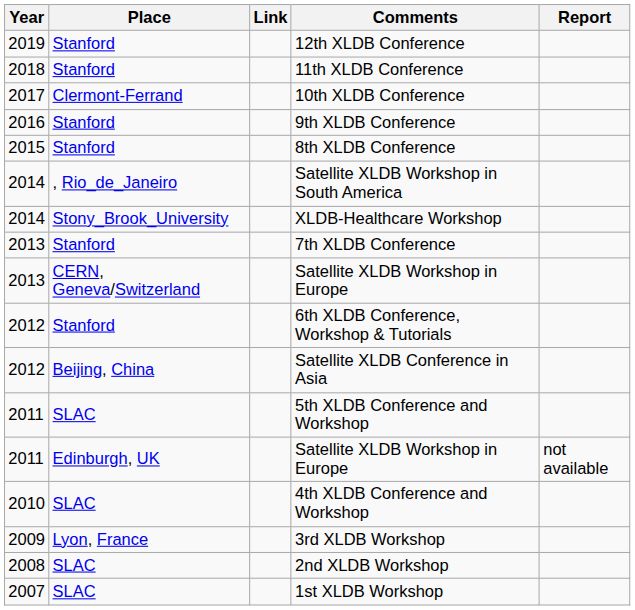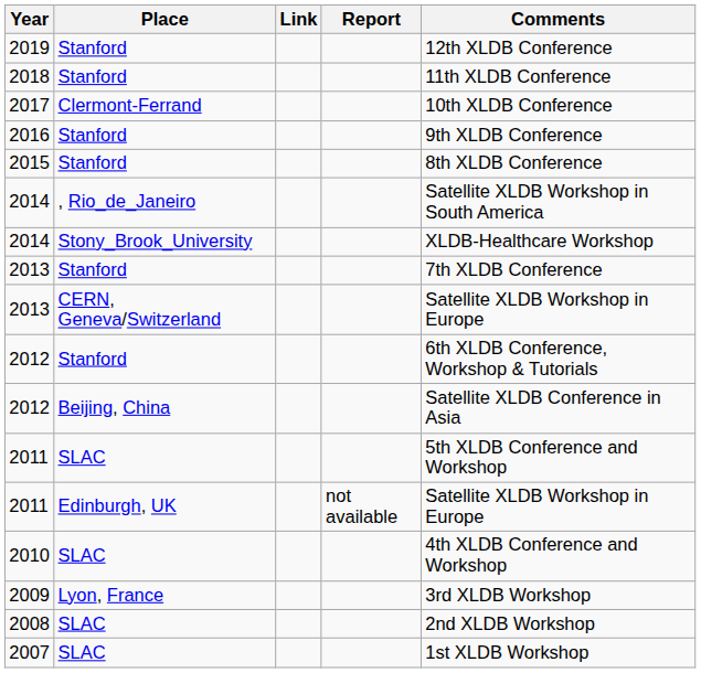columns swapped: Report <-> Comments
